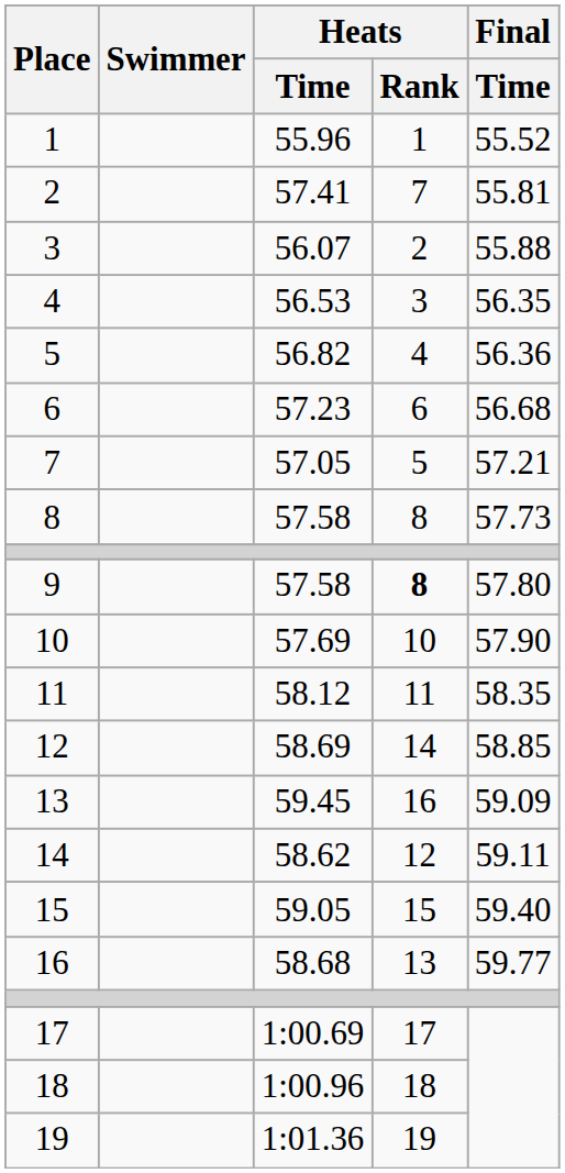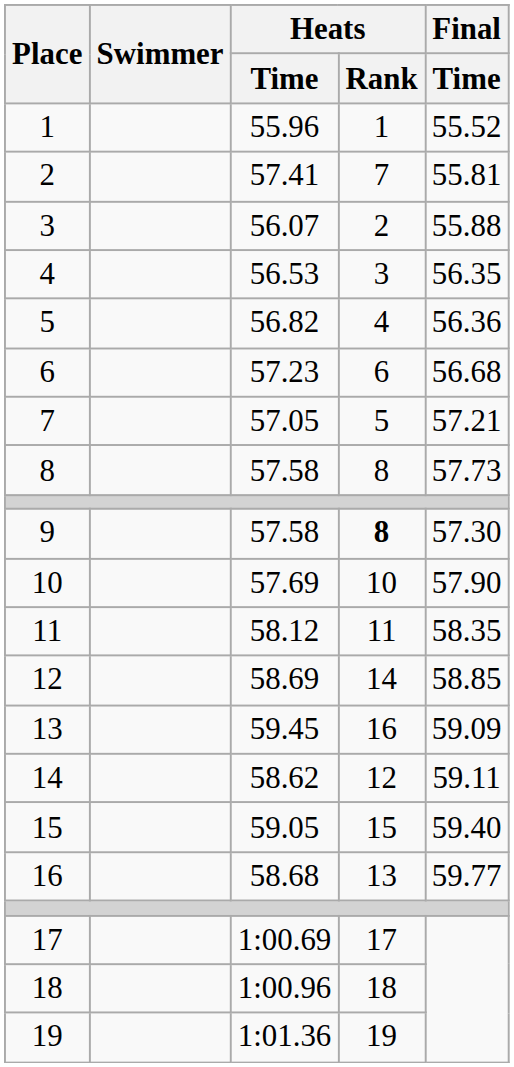9 | Final / Time: 57.80 -> 57.30
